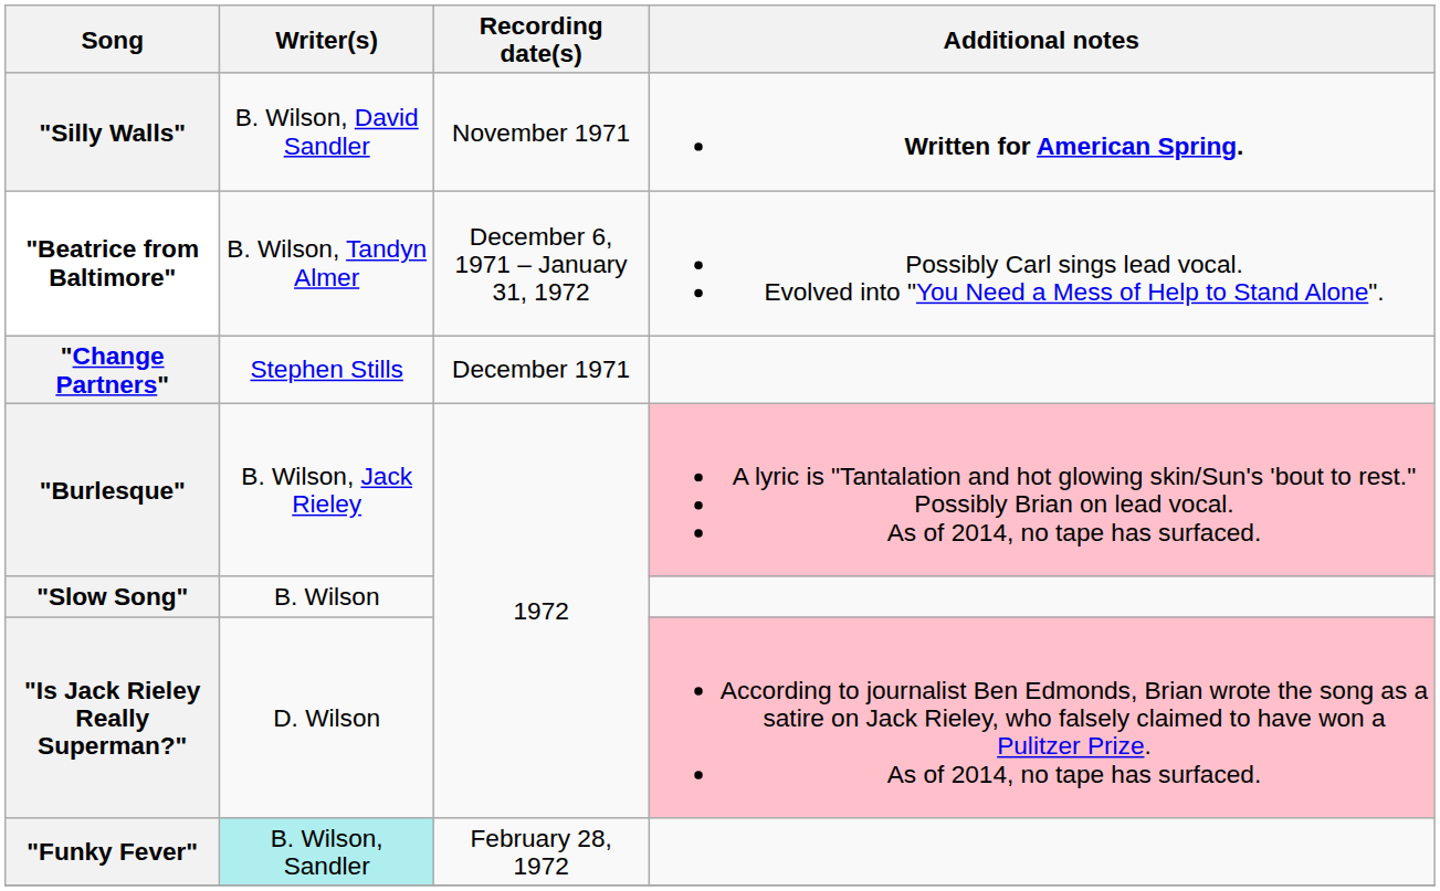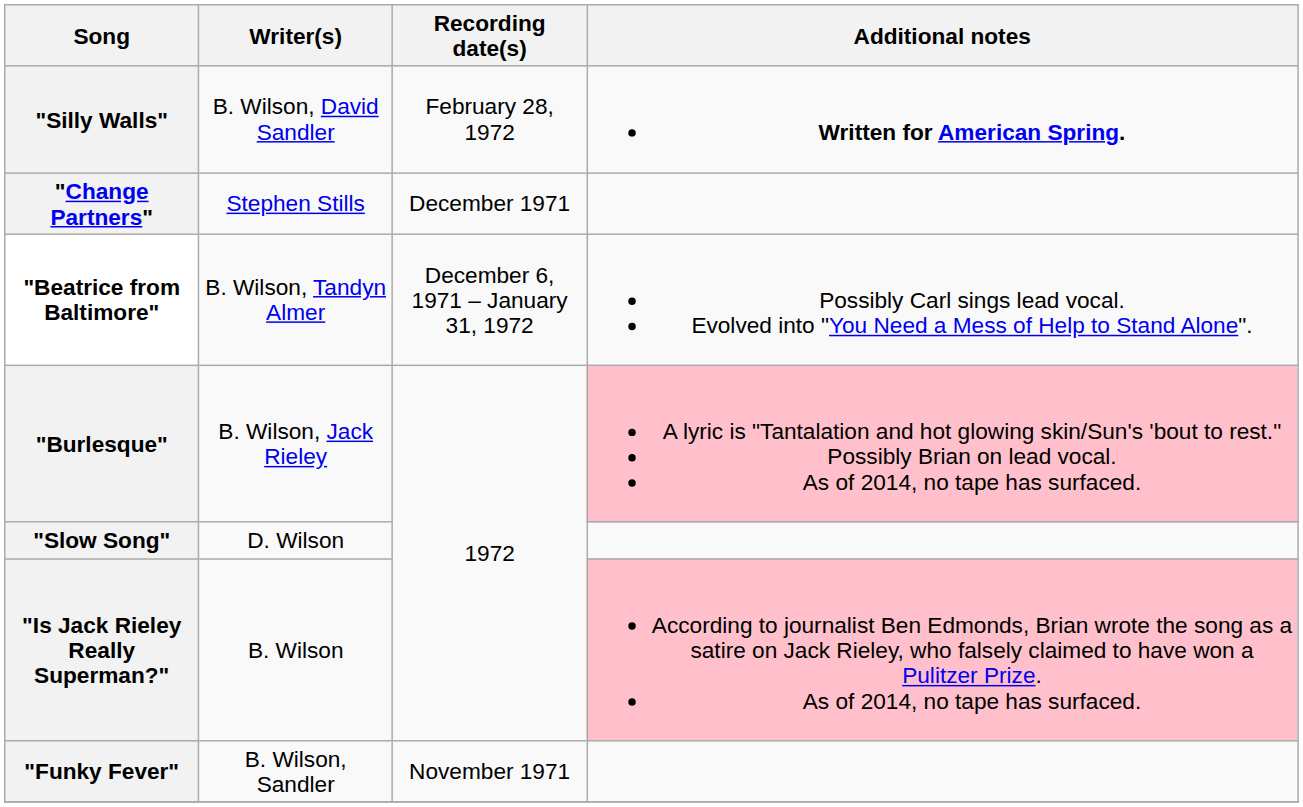"Silly Walls" | Recording date(s): November 1971 -> February 28, 1972
rows swapped: "Change Partners" <-> "Beatrice from Baltimore"
"Slow Song" | Writer(s): B. Wilson -> D. Wilson
"Is Jack Rieley Really Superman?" | Writer(s): D. Wilson -> B. Wilson
"Funky Fever" | Writer(s): paleturquoise background -> no background
"Funky Fever" | Recording date(s): February 28, 1972 -> November 1971
